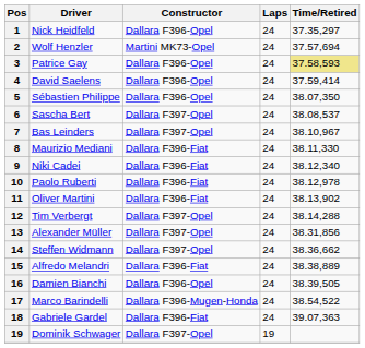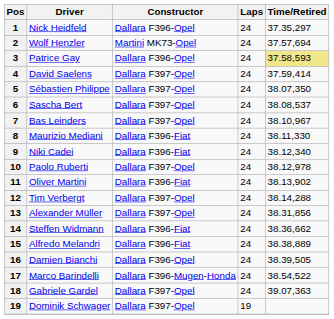David Saelens | Constructor: Dallara F396-Opel -> Dallara F397-Opel
Sébastien Philippe | Constructor: Dallara F396-Opel -> Dallara F397-Opel
Paolo Ruberti | Constructor: Dallara F396-Fiat -> Dallara F397-Opel
Steffen Widmann | Constructor: Dallara F397-Opel -> Dallara F396-Fiat
Gabriele Gardel | Constructor: Dallara F396-Fiat -> Dallara F397-Opel
